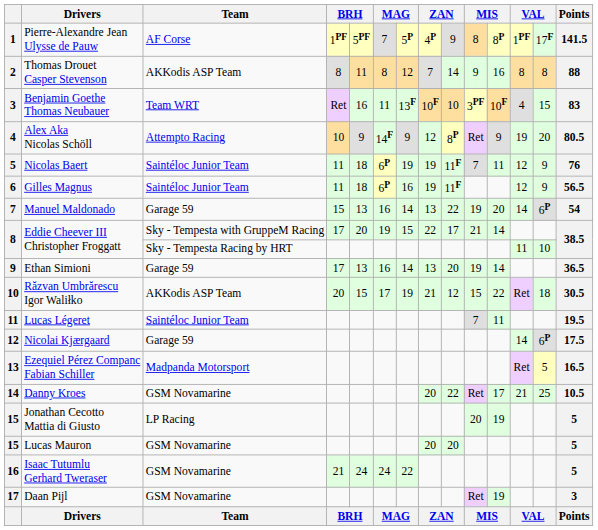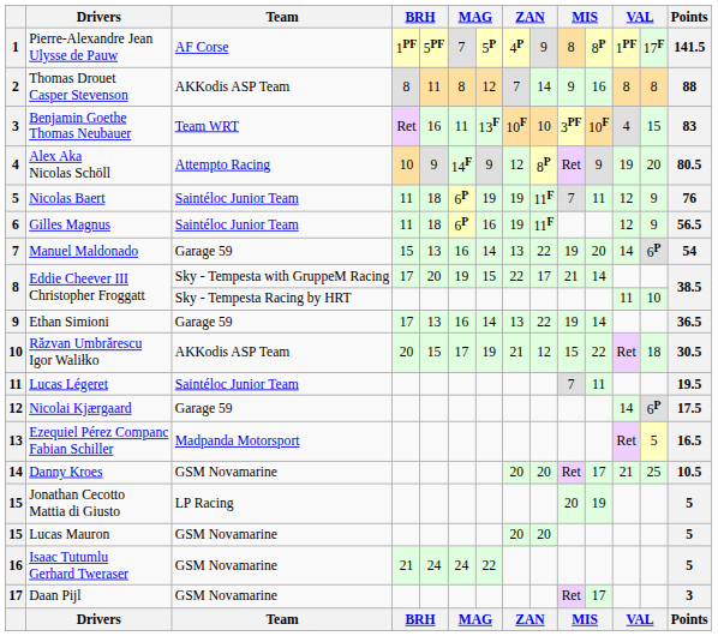Ethan Simioni | column 9: 20 -> 22
Danny Kroes | column 9: 22 -> 20
Daan Pijl | column 11: 19 -> 17
